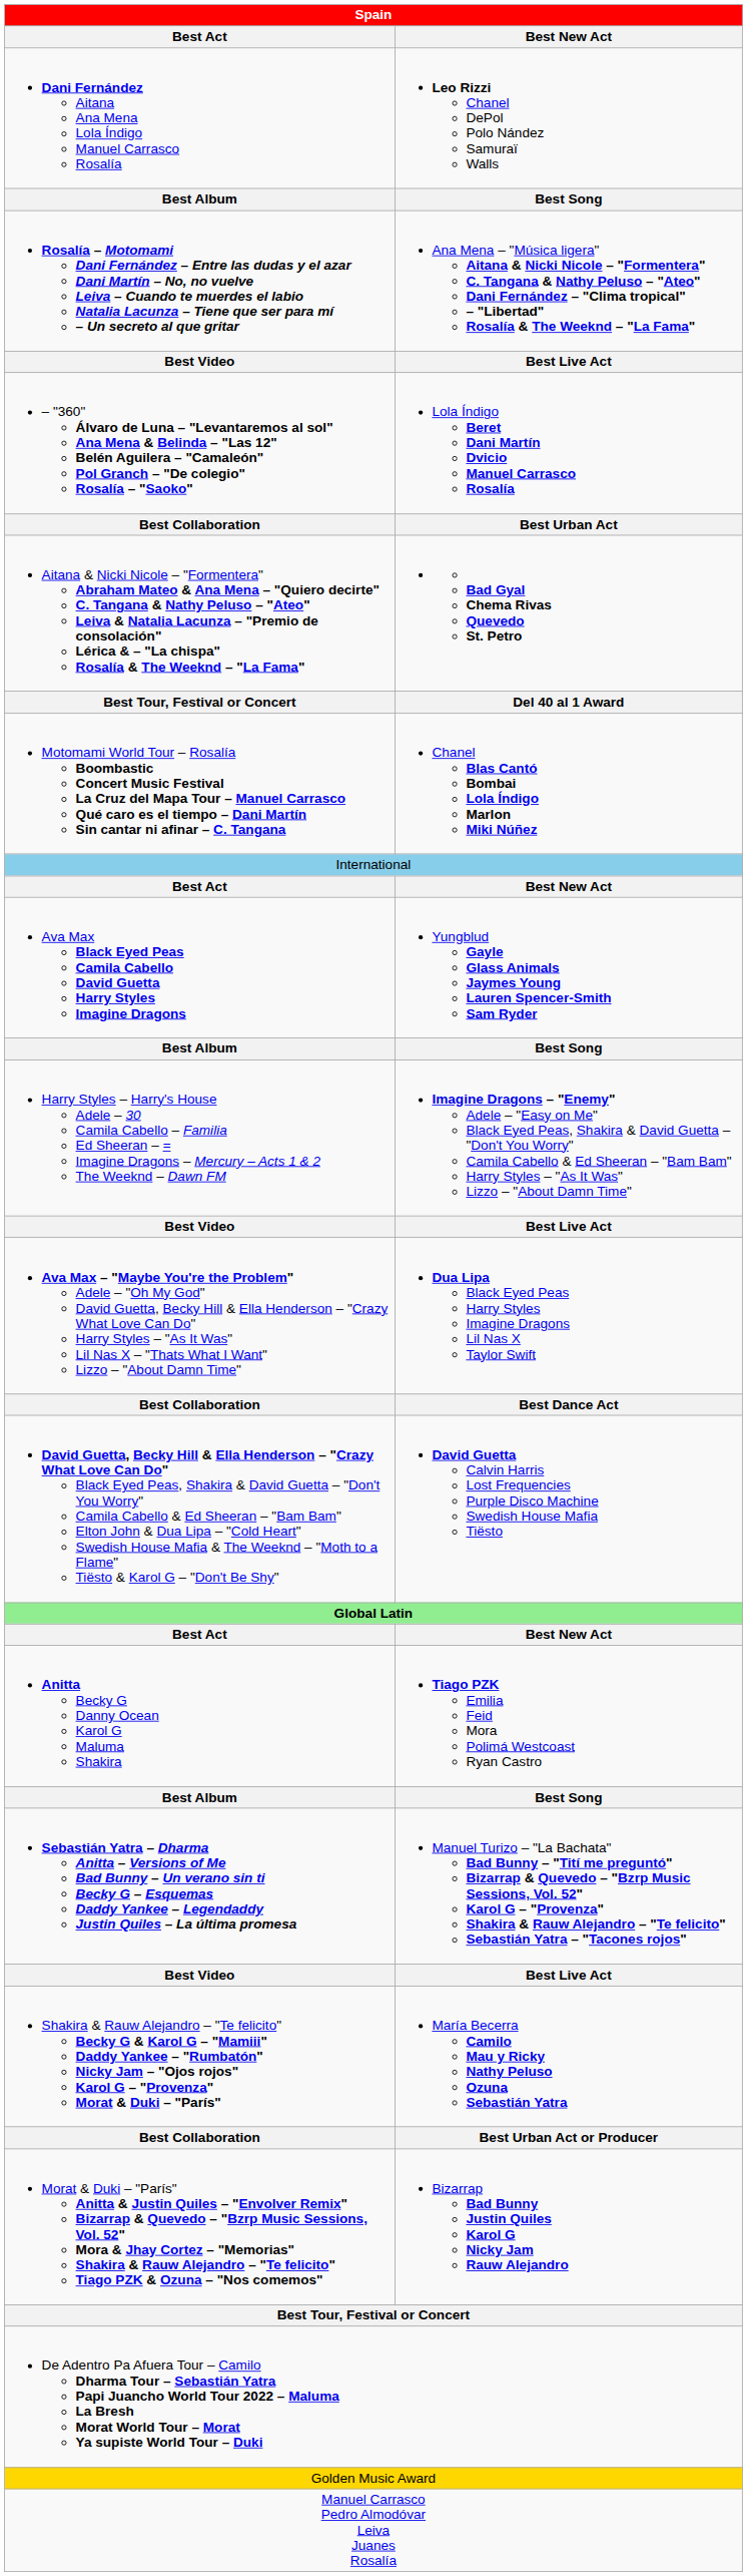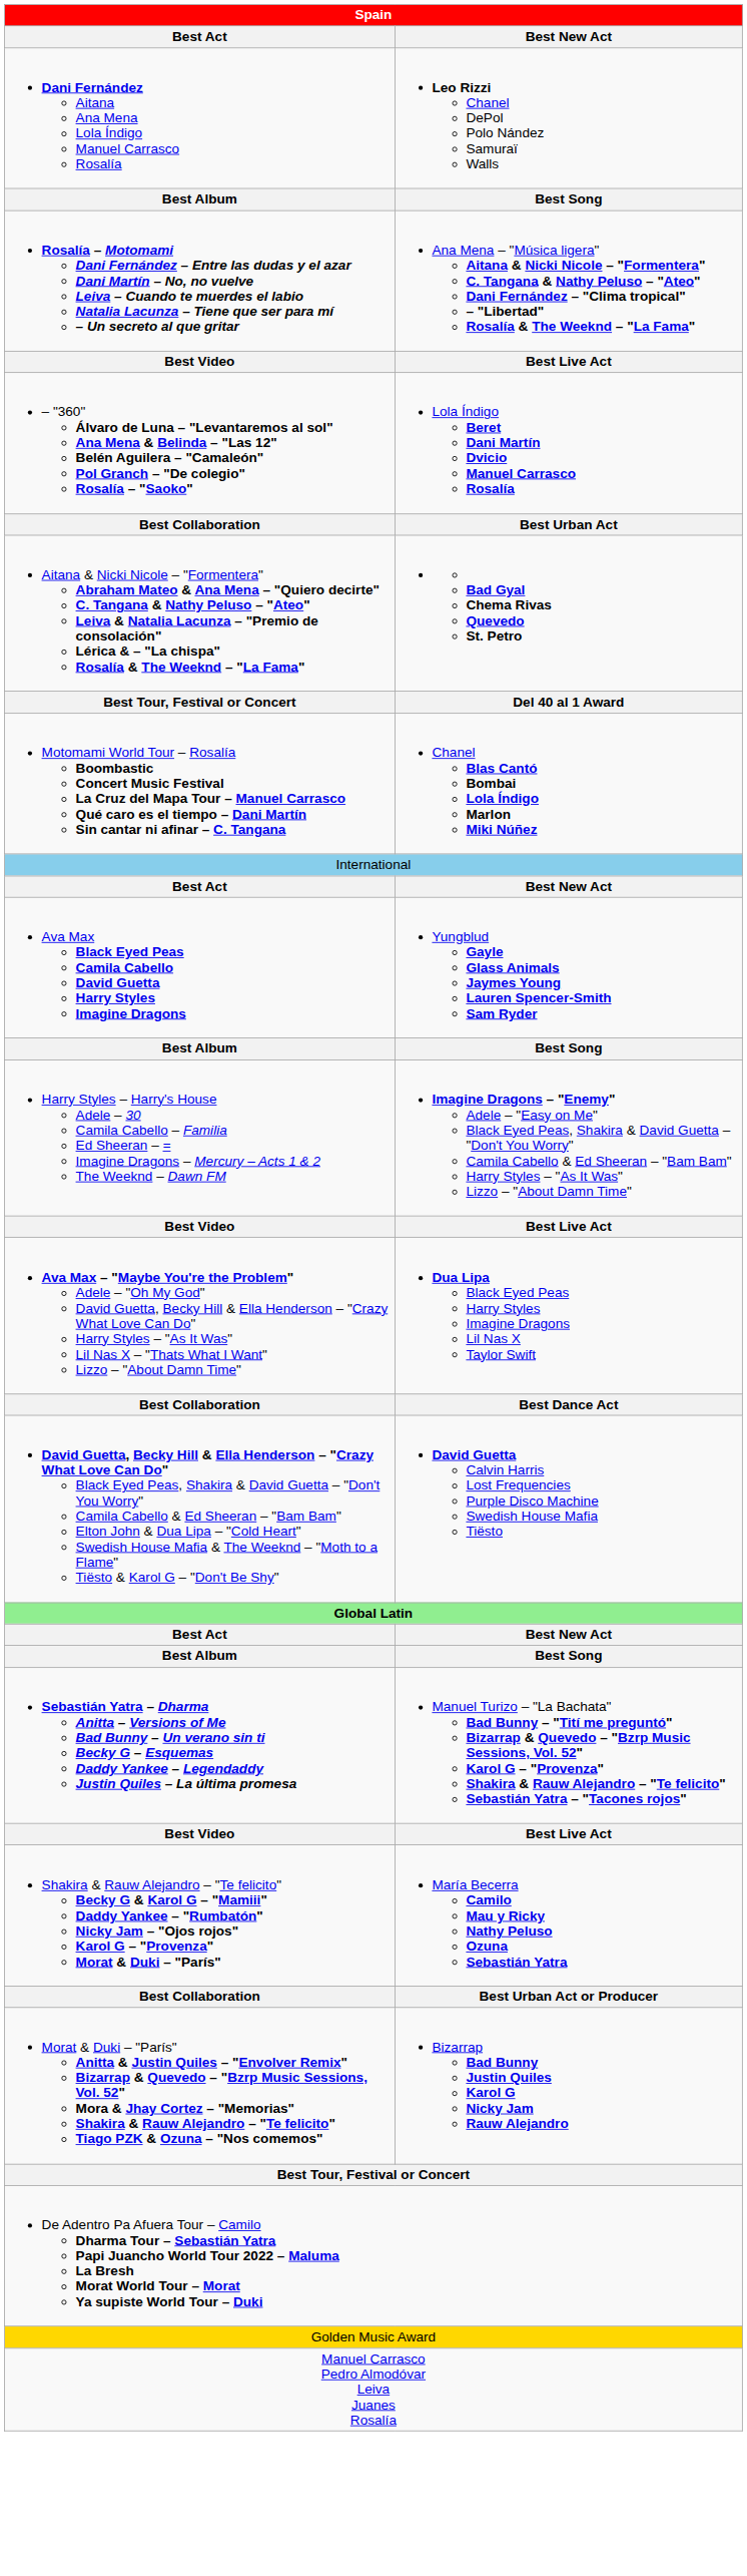- row: Anitta Becky G Danny Ocean Karol G Maluma Shakira | Tiago PZK Emilia Feid Mora Polimá Westcoast Ryan Castro
